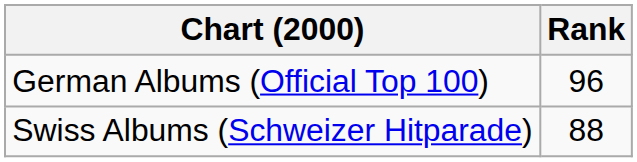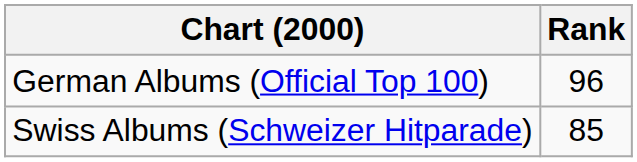Swiss Albums (Schweizer Hitparade) | Rank: 88 -> 85
